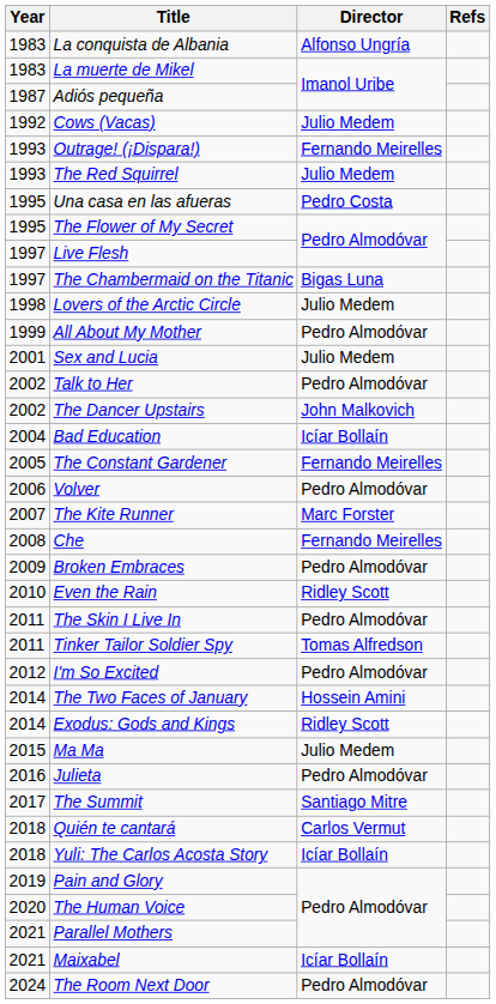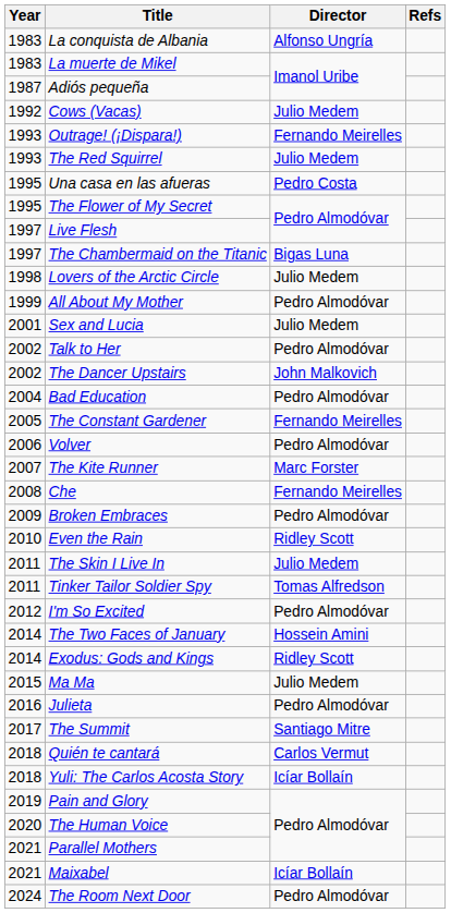Bad Education | Director: Icíar Bollaín -> Pedro Almodóvar
The Skin I Live In | Director: Pedro Almodóvar -> Julio Medem
